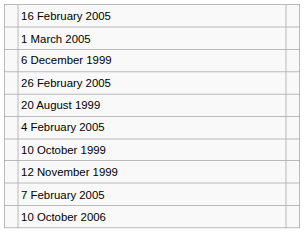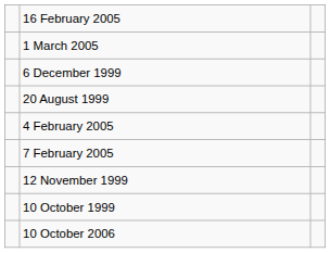- row: 26 February 2005
rows swapped: 10 October 1999 <-> 7 February 2005
